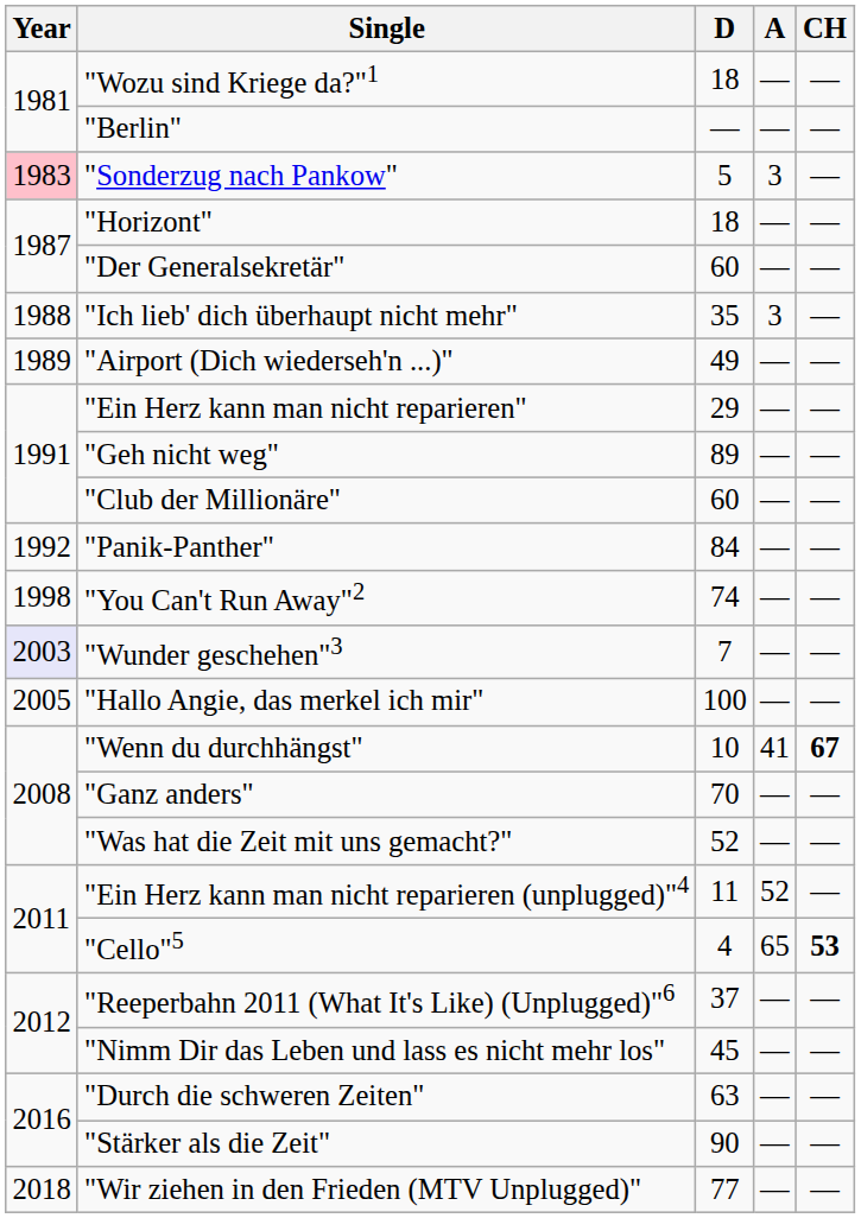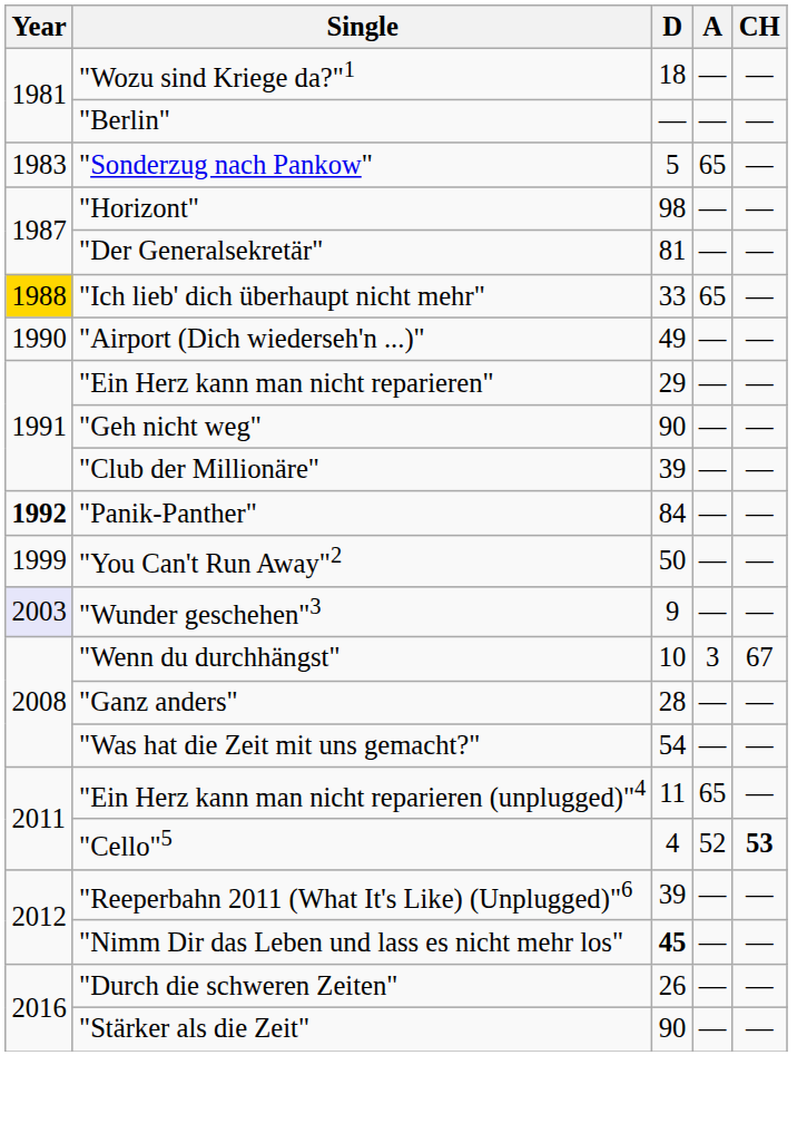"Sonderzug nach Pankow" | Year: pink background -> no background
"Sonderzug nach Pankow" | A: 3 -> 65
"Horizont" | D: 18 -> 98
"Der Generalsekretär" | D: 60 -> 81
"Ich lieb' dich überhaupt nicht mehr" | Year: no background -> gold background
"Ich lieb' dich überhaupt nicht mehr" | D: 35 -> 33
"Ich lieb' dich überhaupt nicht mehr" | A: 3 -> 65
"Airport (Dich wiederseh'n ...)" | Year: 1989 -> 1990
"Geh nicht weg" | D: 89 -> 90
"Club der Millionäre" | D: 60 -> 39
"Panik-Panther" | Year: normal -> bold
"You Can't Run Away"2 | Year: 1998 -> 1999
"You Can't Run Away"2 | D: 74 -> 50
"Wunder geschehen"3 | D: 7 -> 9
- row: 2005 | "Hallo Angie, das merkel ich mir" | 100 | — | —
"Wenn du durchhängst" | A: 41 -> 3
"Wenn du durchhängst" | CH: bold -> normal
"Ganz anders" | D: 70 -> 28
"Was hat die Zeit mit uns gemacht?" | D: 52 -> 54
"Ein Herz kann man nicht reparieren (unplugged)"4 | A: 52 -> 65
"Cello"5 | A: 65 -> 52
"Reeperbahn 2011 (What It's Like) (Unplugged)"6 | D: 37 -> 39
"Nimm Dir das Leben und lass es nicht mehr los" | D: normal -> bold
"Durch die schweren Zeiten" | D: 63 -> 26
- row: 2018 | "Wir ziehen in den Frieden (MTV Unplugged)" | 77 | — | —
